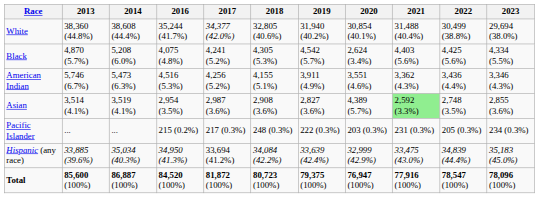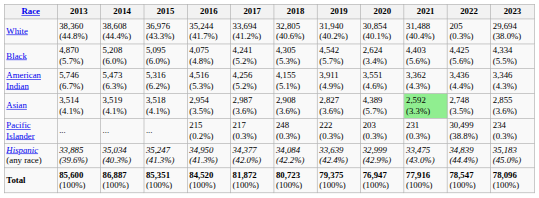+ column: 2015 | 36,976 (43.3%) | 5,095 (6.0%) | 5,316 (6.2%) | 3,518 (4.1%) | ... | 35,247 (41.3%) | 85,351 (100%)
White | 2017: 34,377 (42.0%) -> 33,694 (41.2%)
White | 2022: 30,499 (38.8%) -> 205 (0.3%)
Pacific Islander | 2022: 205 (0.3%) -> 30,499 (38.8%)
Hispanic (any race) | 2017: 33,694 (41.2%) -> 34,377 (42.0%)
